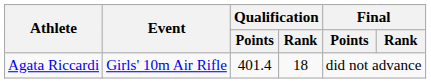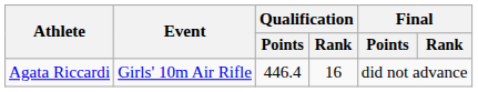Agata Riccardi | Qualification / Points: 401.4 -> 446.4
Agata Riccardi | Qualification / Rank: 18 -> 16
